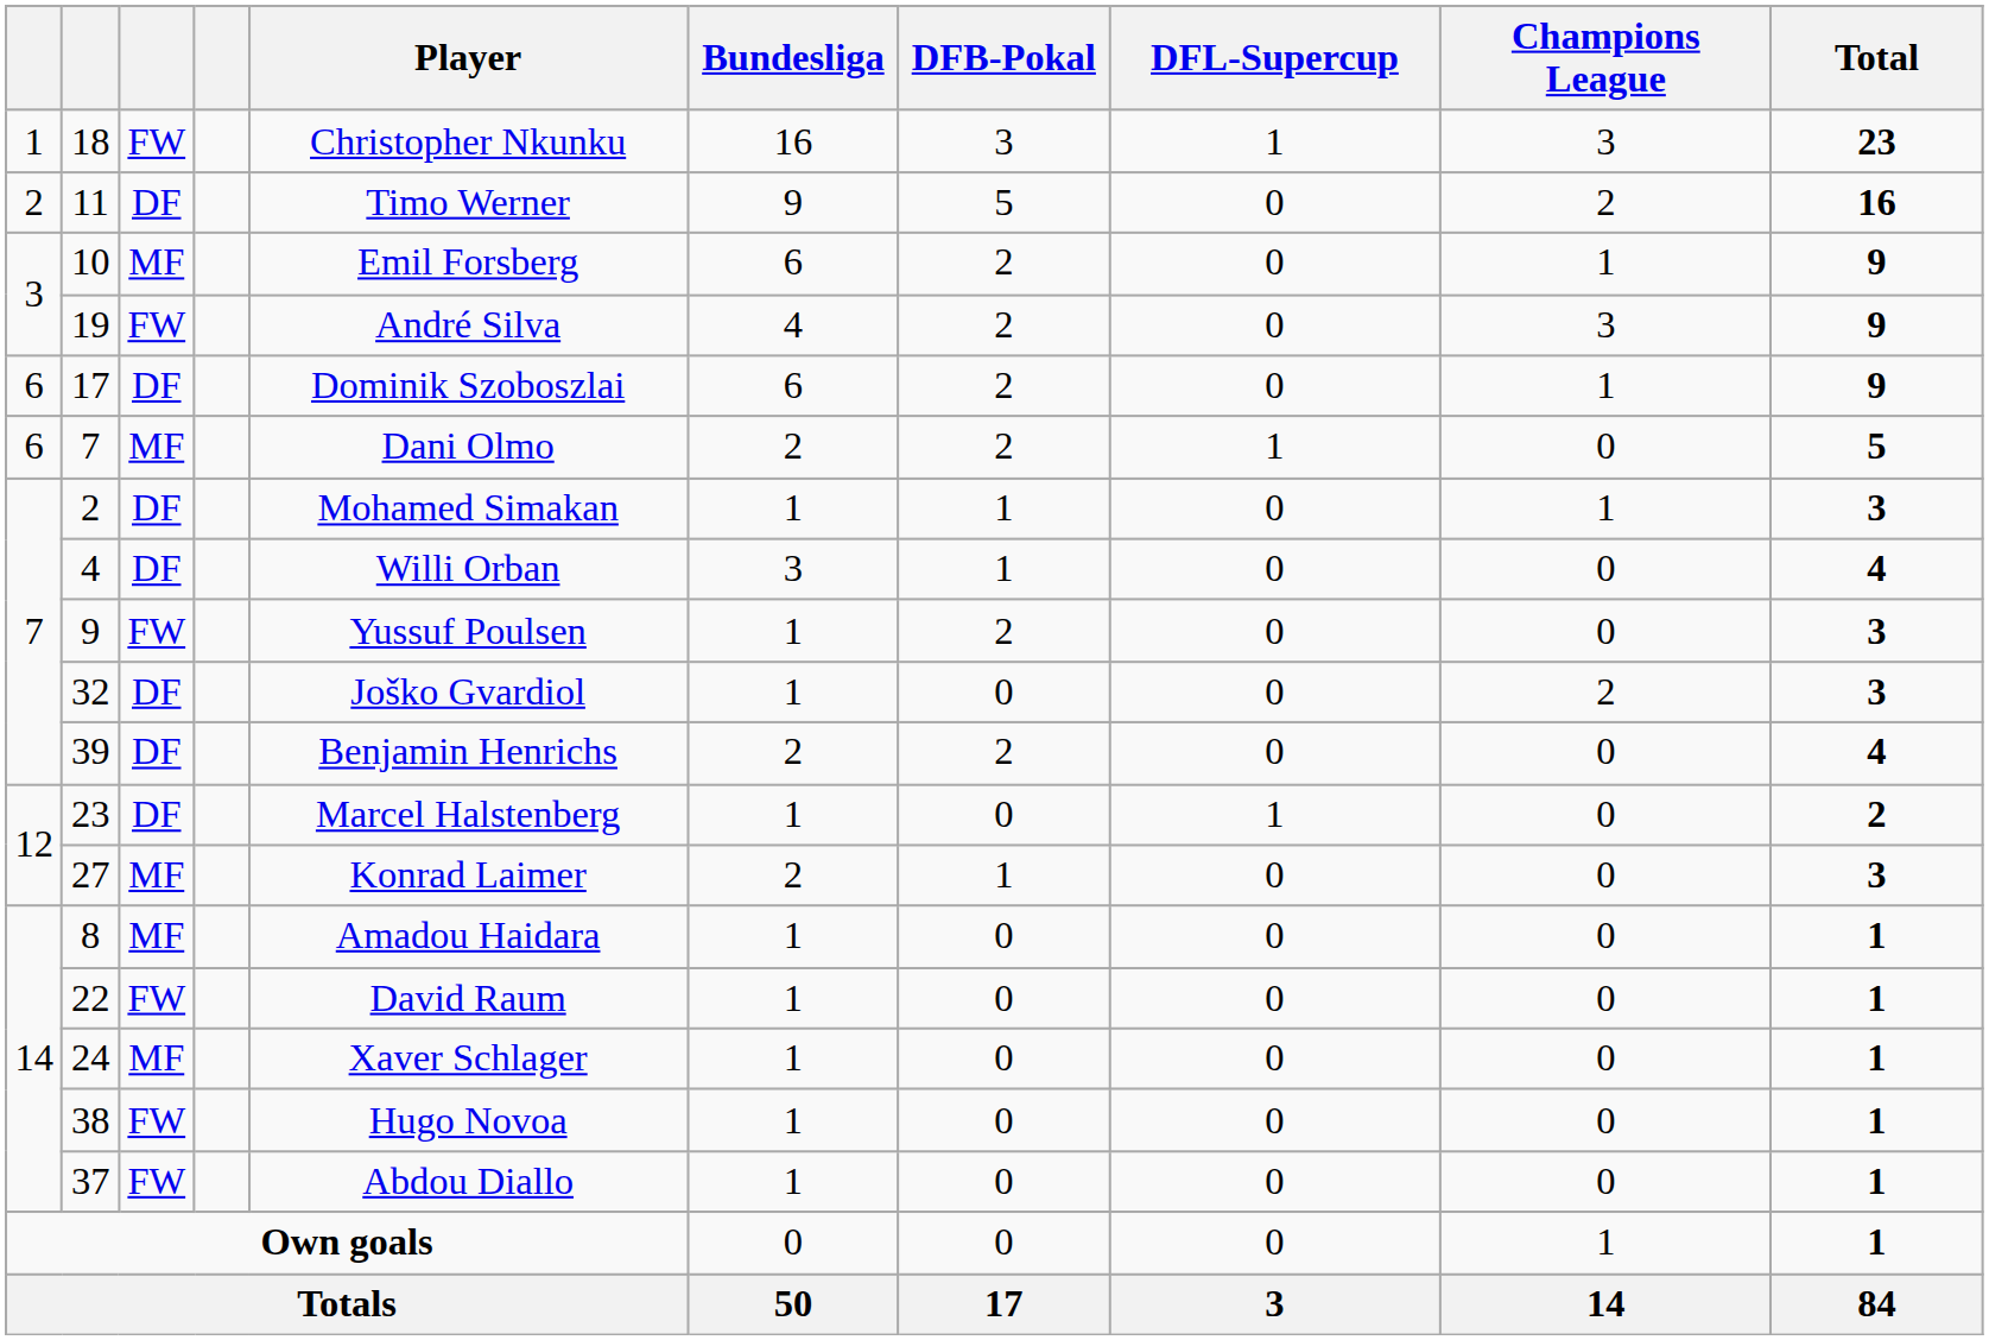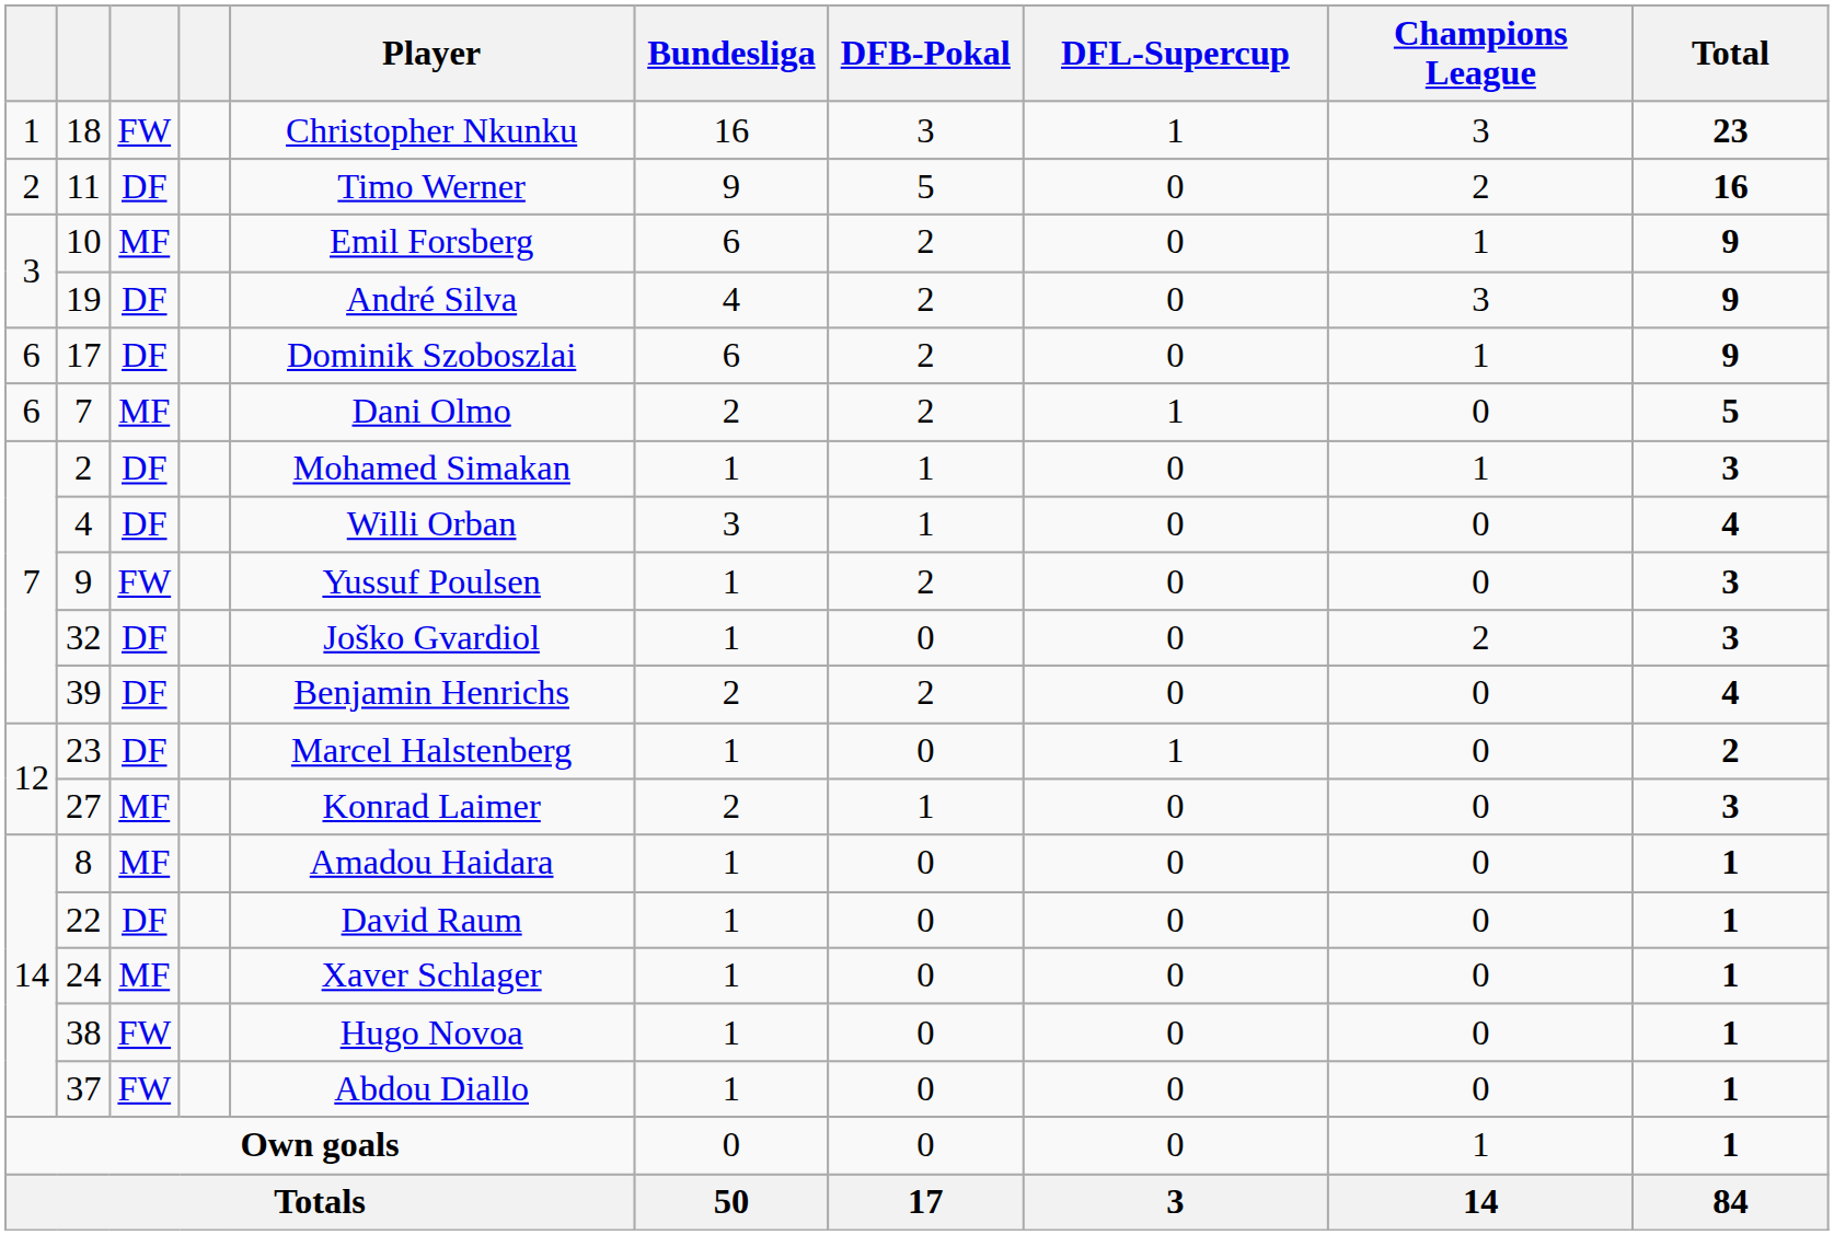19 | column 3: FW -> DF
22 | column 3: FW -> DF
